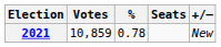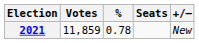2021 | Votes: 10,859 -> 11,859
